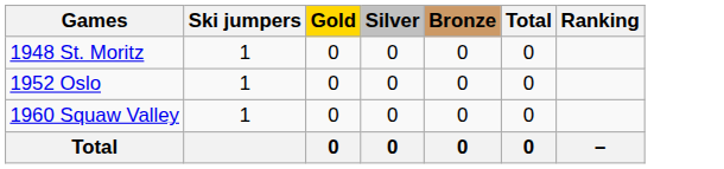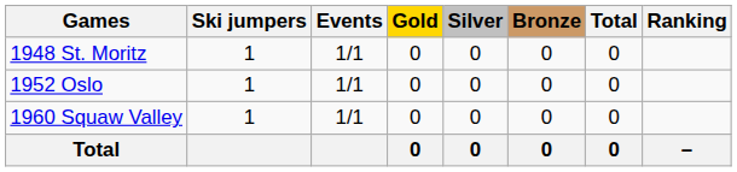+ column: Events | 1/1 | 1/1 | 1/1
